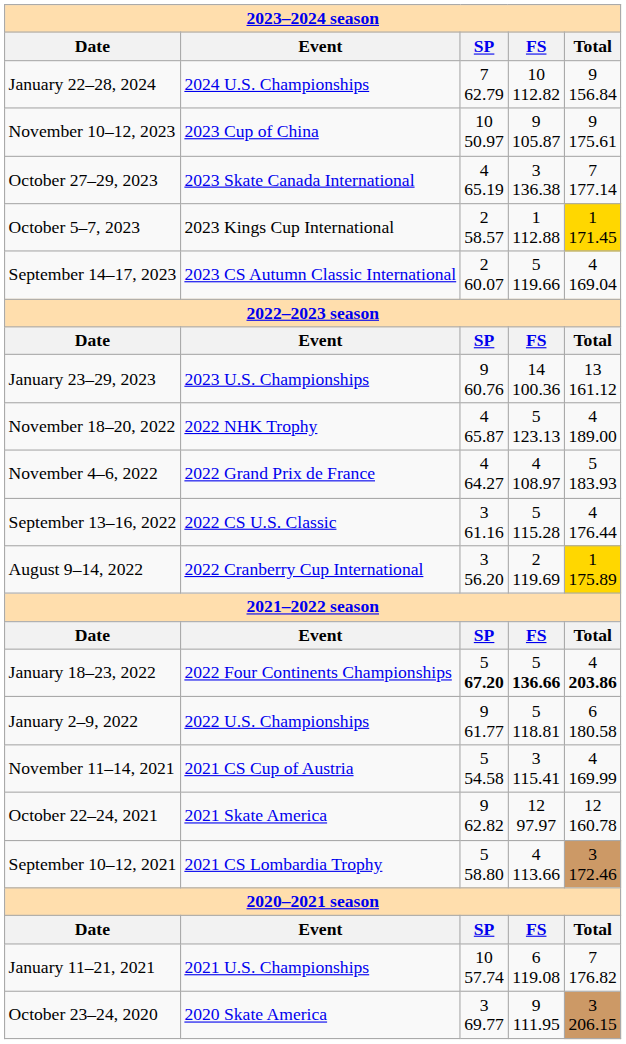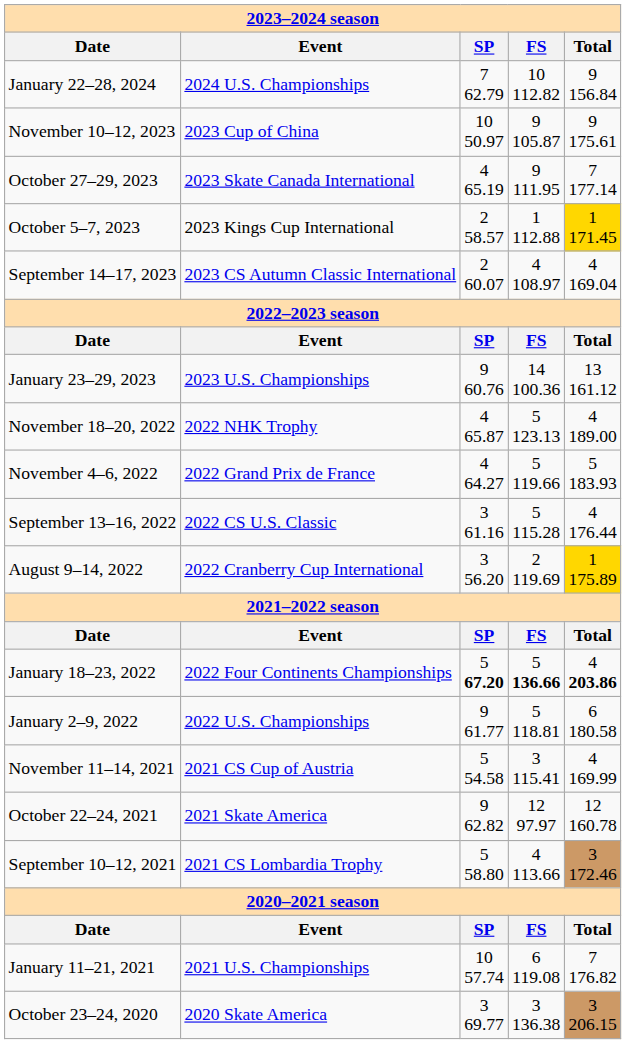October 27–29, 2023 | column 4: 3 136.38 -> 9 111.95
September 14–17, 2023 | column 4: 5 119.66 -> 4 108.97
November 4–6, 2022 | column 4: 4 108.97 -> 5 119.66
October 23–24, 2020 | column 4: 9 111.95 -> 3 136.38
